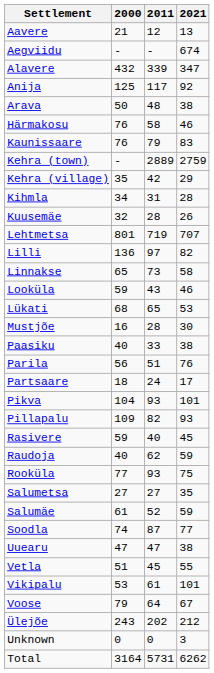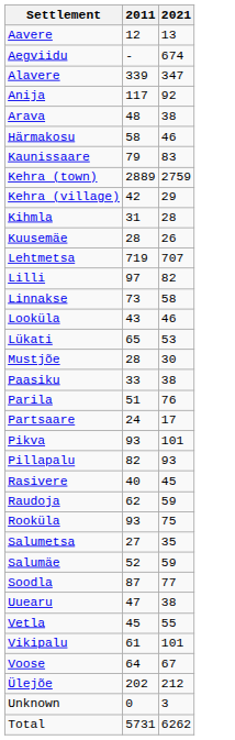- column: 2000 | 21 | - | 432 | 125 | 50 | 76 | 76 | - | 35 | 34 | 32 | 801 | 136 | 65 | 59 | 68 | 16 | 40 | 56 | 18 | 104 | 109 | 59 | 40 | 77 | 27 | 61 | 74 | 47 | 51 | 53 | 79 | 243 | 0 | 3164
